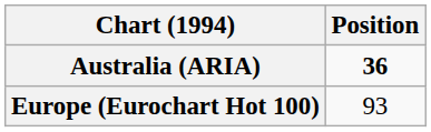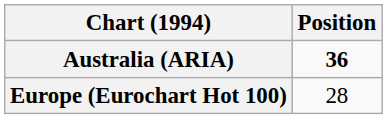Europe (Eurochart Hot 100) | Position: 93 -> 28
